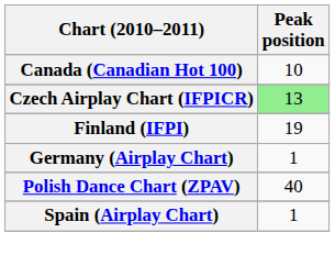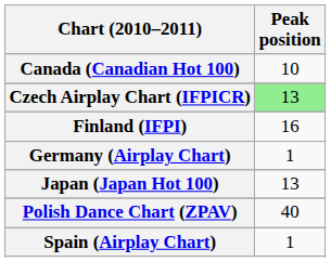Finland (IFPI) | Peak position: 19 -> 16
+ row: Japan (Japan Hot 100) | 13
